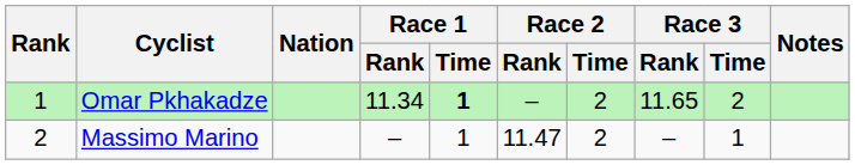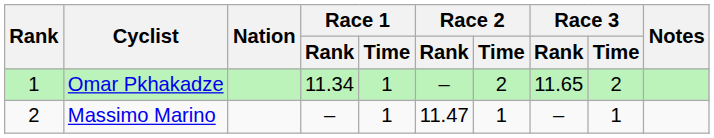Omar Pkhakadze | Race 1 / Time: bold -> normal
Massimo Marino | Race 2 / Time: 2 -> 1
